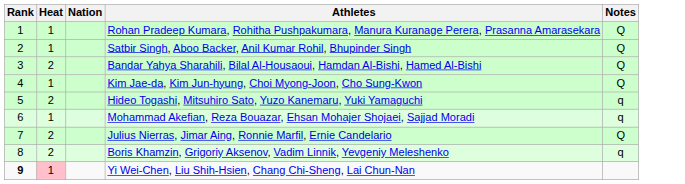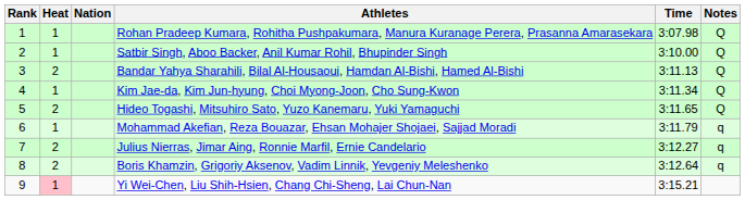+ column: Time | 3:07.98 | 3:10.00 | 3:11.13 | 3:11.34 | 3:11.65 | 3:11.79 | 3:12.27 | 3:12.64 | 3:15.21
Hideo Togashi, Mitsuhiro Sato, Yuzo Kanemaru, Yuki Yamaguchi | Notes: q -> Q
Julius Nierras, Jimar Aing, Ronnie Marfil, Ernie Candelario | Notes: Q -> q
Yi Wei-Chen, Liu Shih-Hsien, Chang Chi-Sheng, Lai Chun-Nan | Rank: bold -> normal
